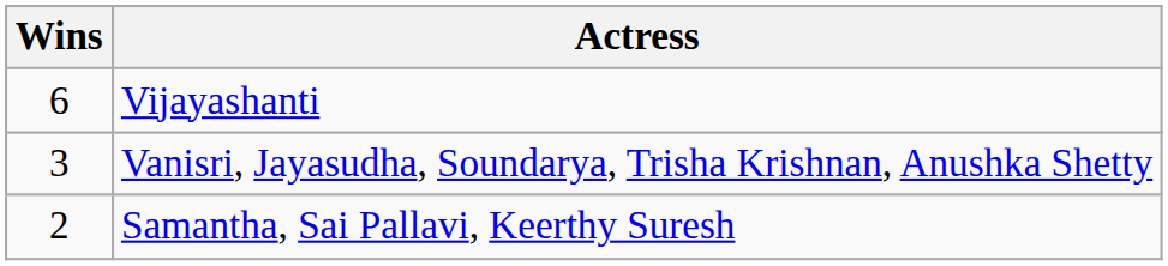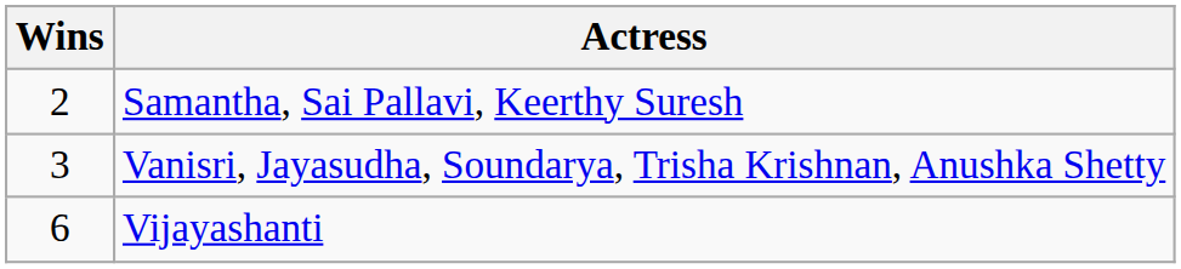rows swapped: Vijayashanti <-> Samantha, Sai Pallavi, Keerthy Suresh
